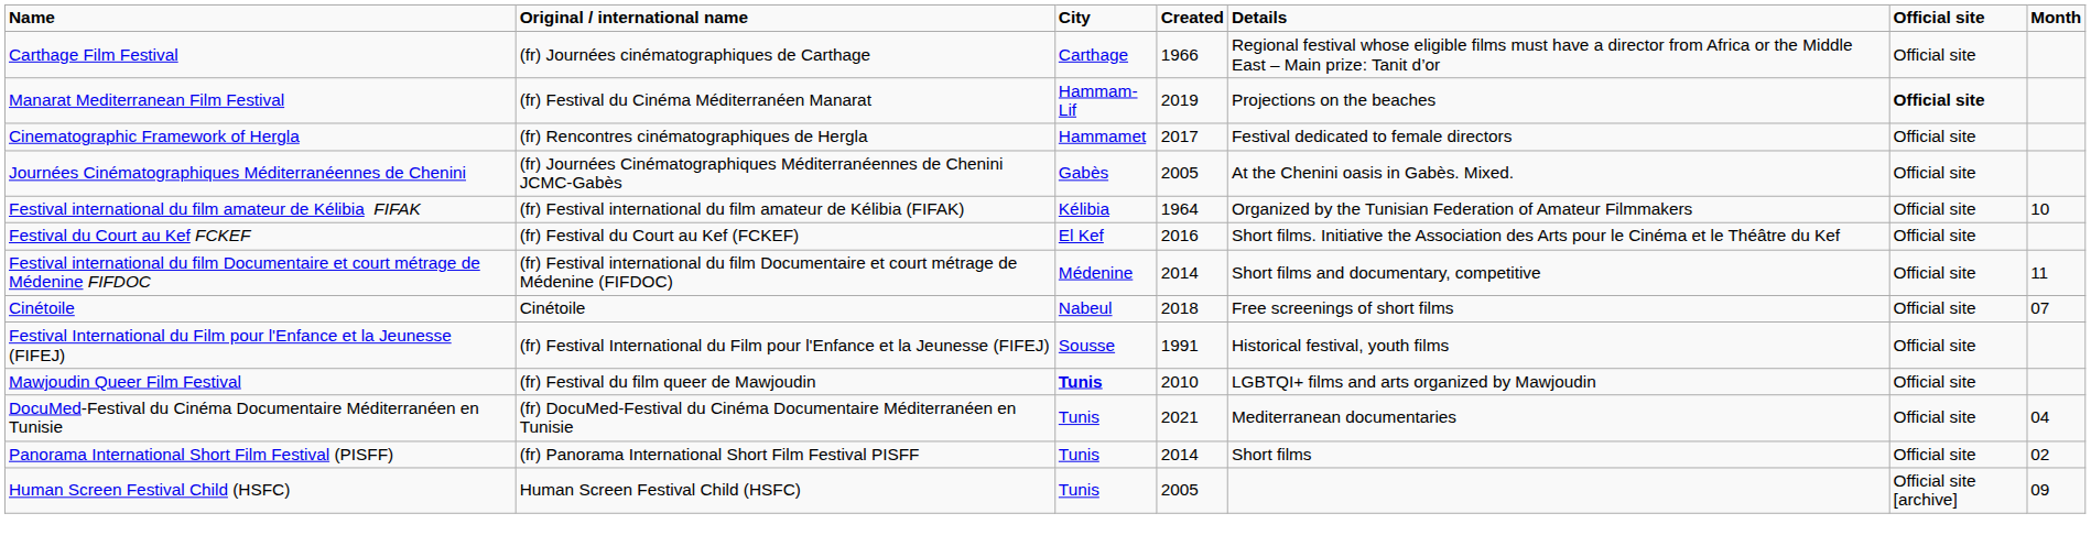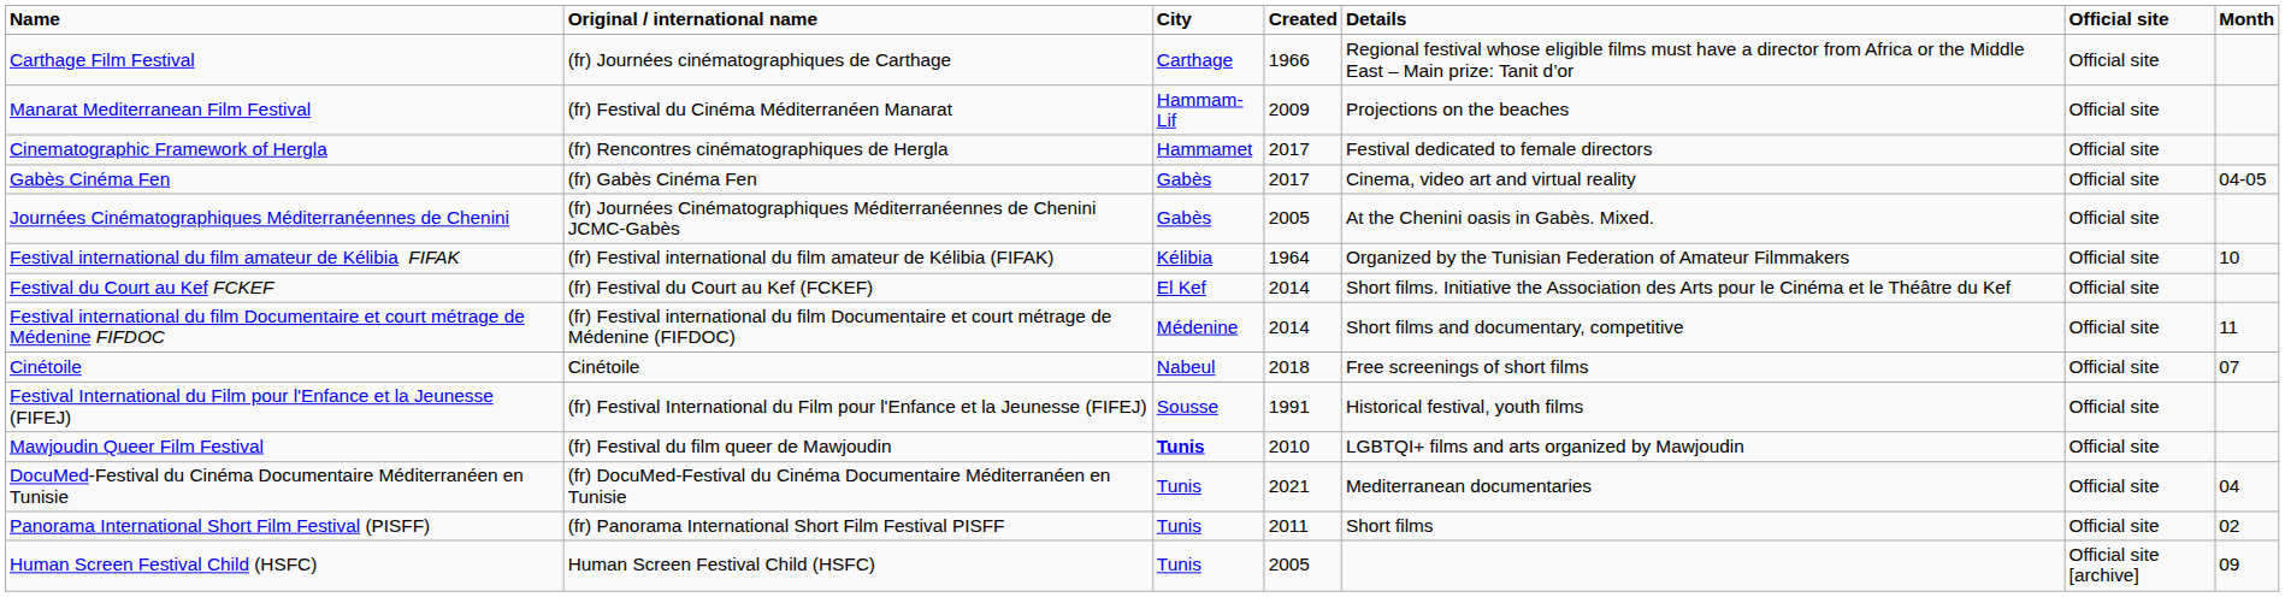Manarat Mediterranean Film Festival | Created: 2019 -> 2009
Manarat Mediterranean Film Festival | Official site: bold -> normal
+ row: Gabès Cinéma Fen | (fr) Gabès Cinéma Fen | Gabès | 2017 | Cinema, video art and virtual reality | Official site | 04-05
Festival du Court au Kef FCKEF | Created: 2016 -> 2014
Panorama International Short Film Festival (PISFF) | Created: 2014 -> 2011
